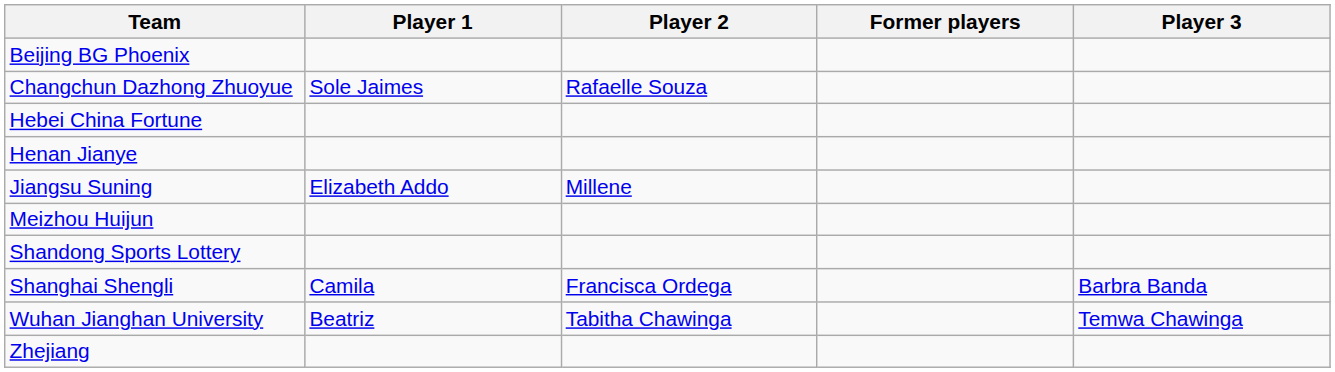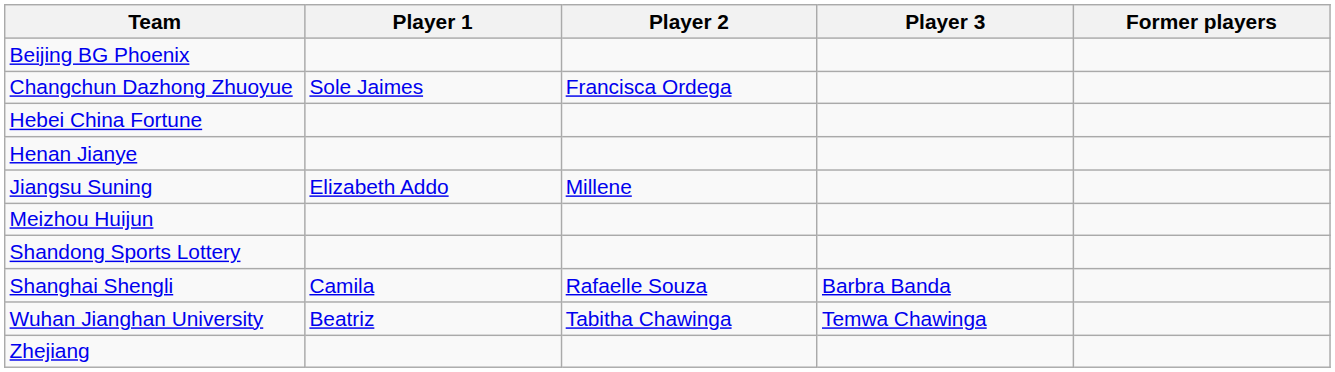columns swapped: Player 3 <-> Former players
Changchun Dazhong Zhuoyue | Player 2: Rafaelle Souza -> Francisca Ordega
Shanghai Shengli | Player 2: Francisca Ordega -> Rafaelle Souza
